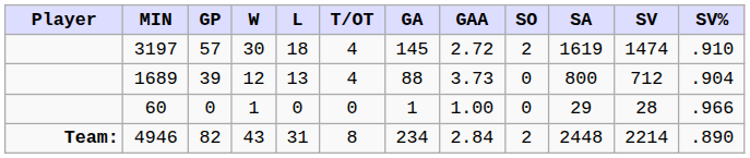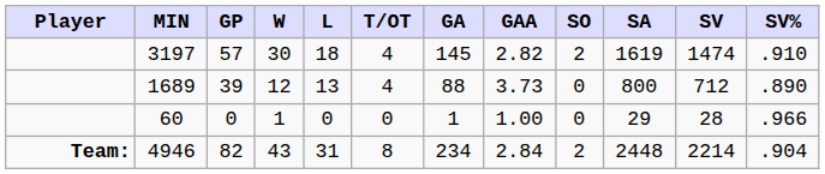3197 | GAA: 2.72 -> 2.82
1689 | SV%: .904 -> .890
4946 | SV%: .890 -> .904
